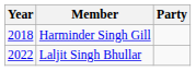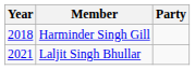Laljit Singh Bhullar | Year: 2022 -> 2021
